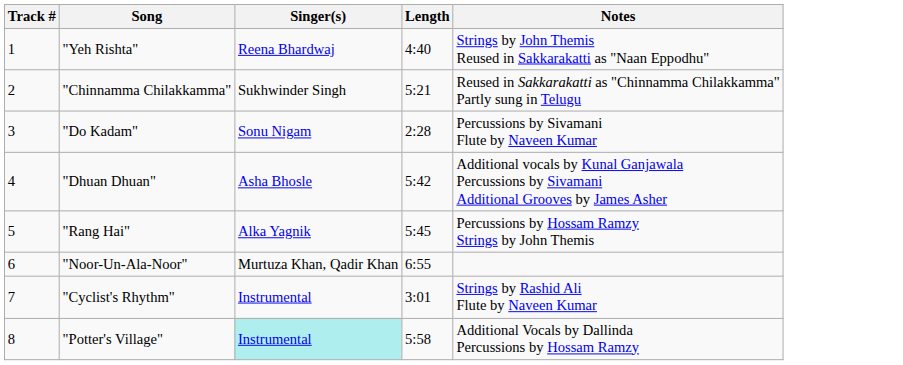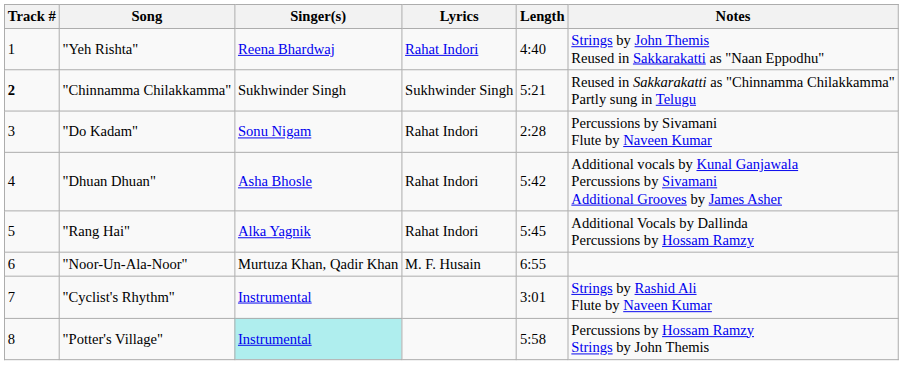+ column: Lyrics | Rahat Indori | Sukhwinder Singh | Rahat Indori | Rahat Indori | Rahat Indori | M. F. Husain
"Chinnamma Chilakkamma" | Track #: normal -> bold
"Rang Hai" | Notes: Percussions by Hossam Ramzy Strings by John Themis -> Additional Vocals by Dallinda Percussions by Hossam Ramzy
"Potter's Village" | Notes: Additional Vocals by Dallinda Percussions by Hossam Ramzy -> Percussions by Hossam Ramzy Strings by John Themis
